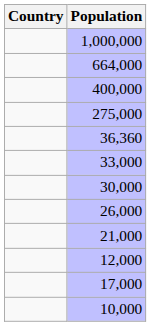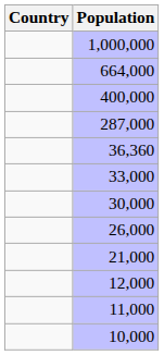+ row: 287,000
- row: 275,000
- row: 17,000
+ row: 11,000
